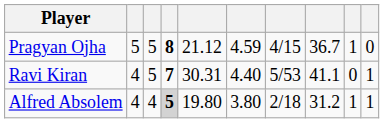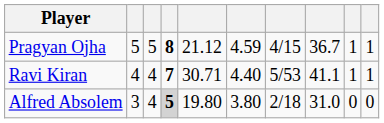Pragyan Ojha | column 10: 0 -> 1
Ravi Kiran | column 3: 5 -> 4
Ravi Kiran | column 5: 30.31 -> 30.71
Ravi Kiran | column 9: 0 -> 1
Alfred Absolem | column 2: 4 -> 3
Alfred Absolem | column 8: 31.2 -> 31.0
Alfred Absolem | column 9: 1 -> 0
Alfred Absolem | column 10: 1 -> 0
